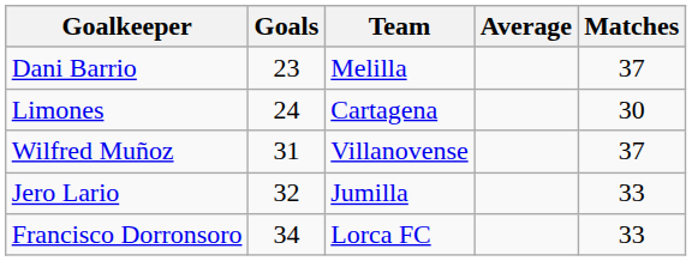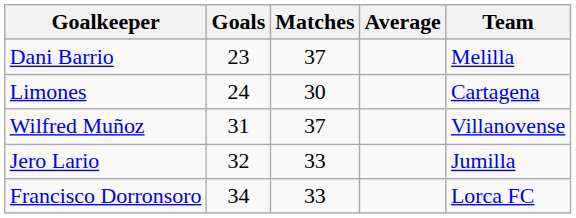columns swapped: Matches <-> Team
